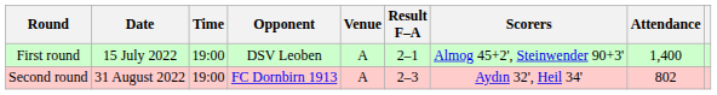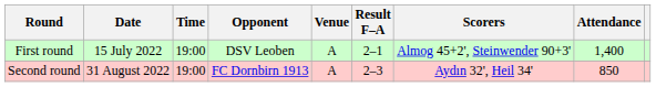Second round | Attendance: 802 -> 850
